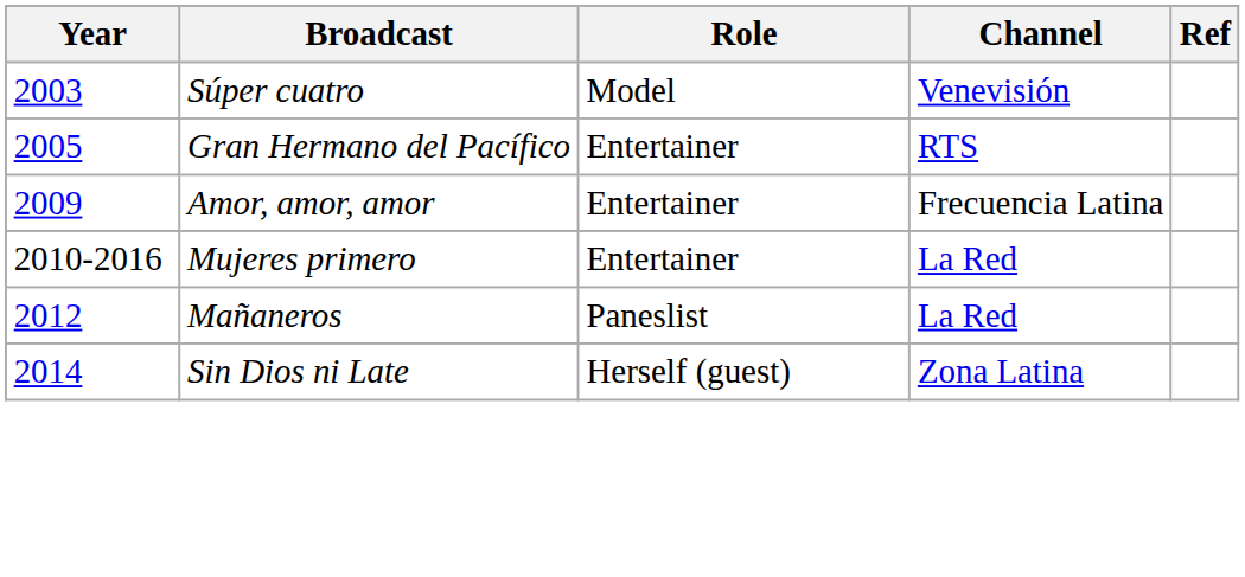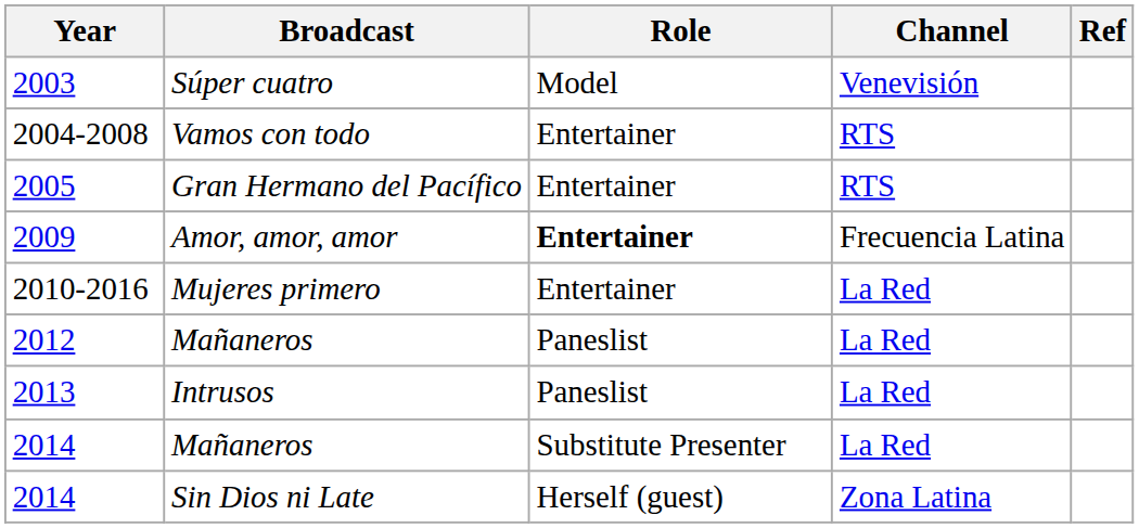+ row: 2004-2008 | Vamos con todo | Entertainer | RTS
2009 | Role: normal -> bold
+ row: 2013 | Intrusos | Paneslist | La Red
+ row: 2014 | Mañaneros | Substitute Presenter | La Red
